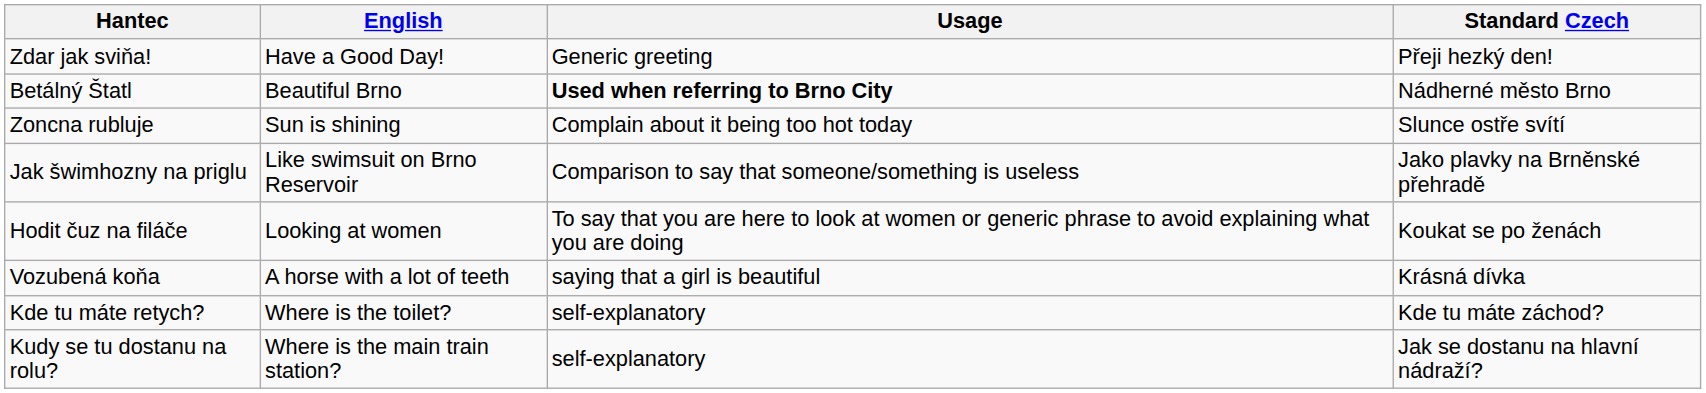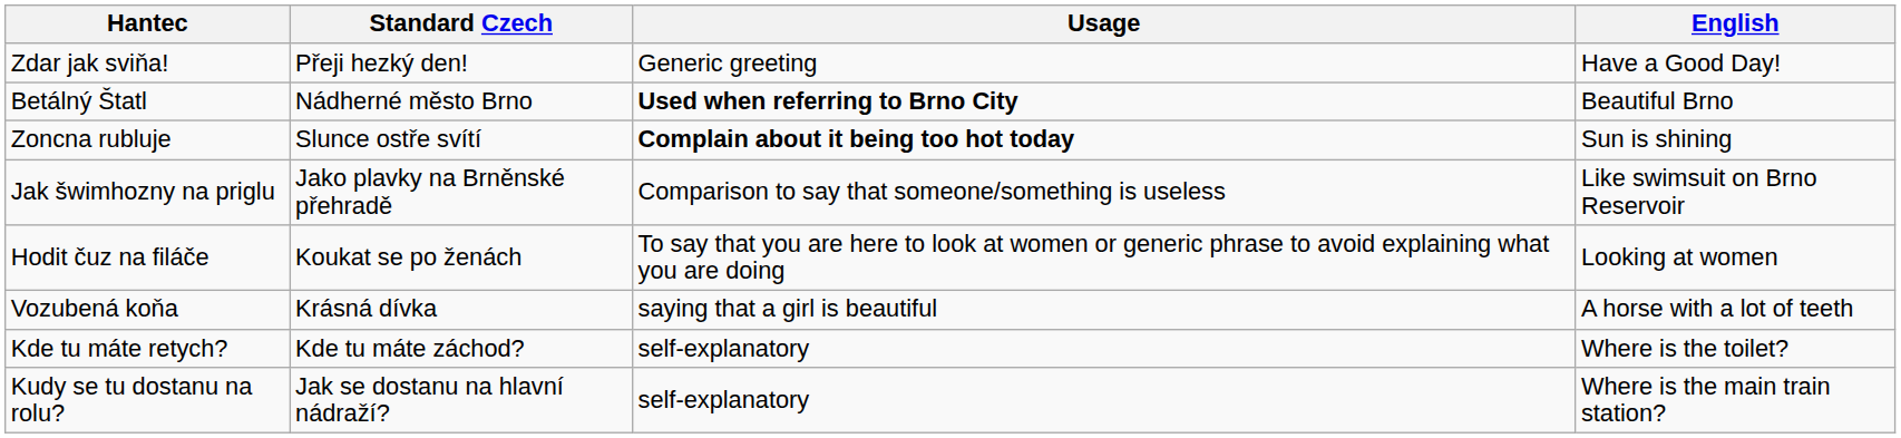columns swapped: Standard Czech <-> English
Zoncna rubluje | Usage: normal -> bold
